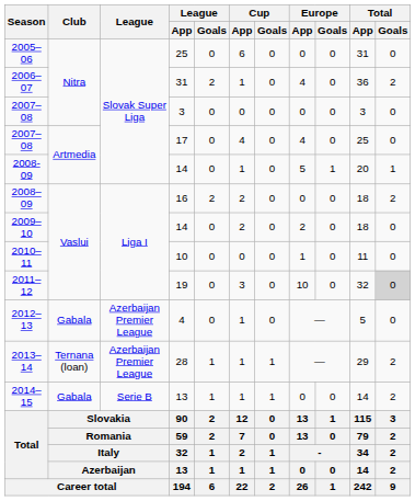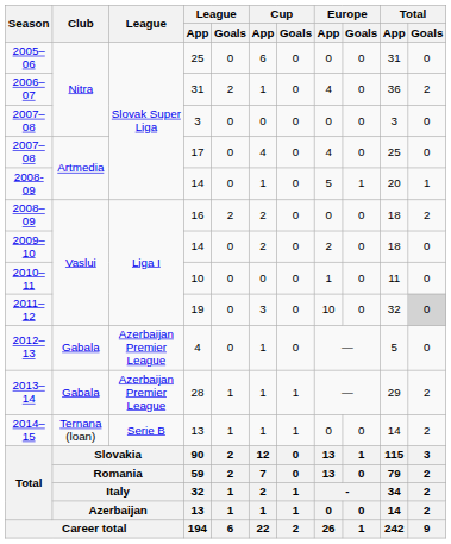2013–14 | Club: Ternana (loan) -> Gabala
2014–15 | Club: Gabala -> Ternana (loan)
